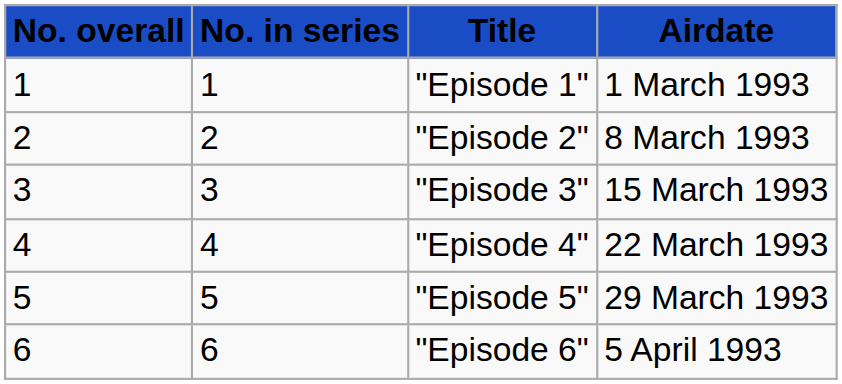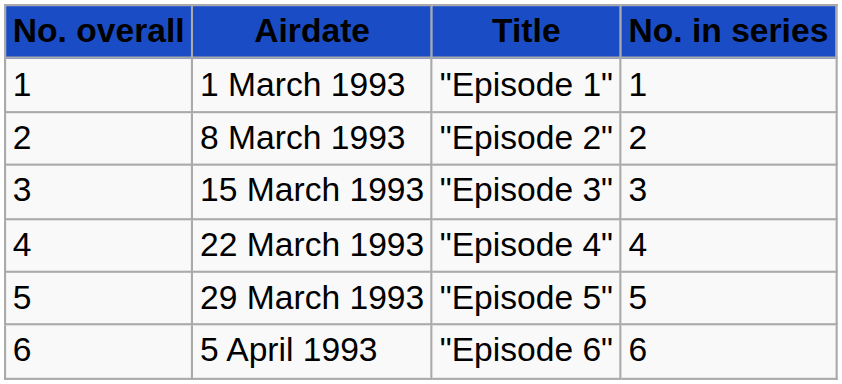columns swapped: No. in series <-> Airdate
